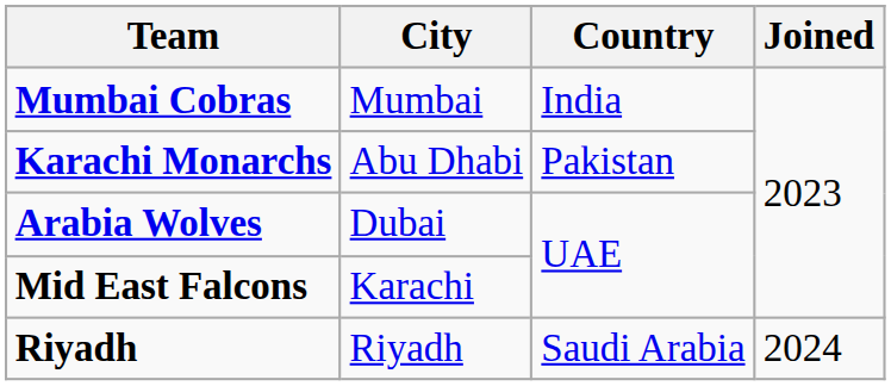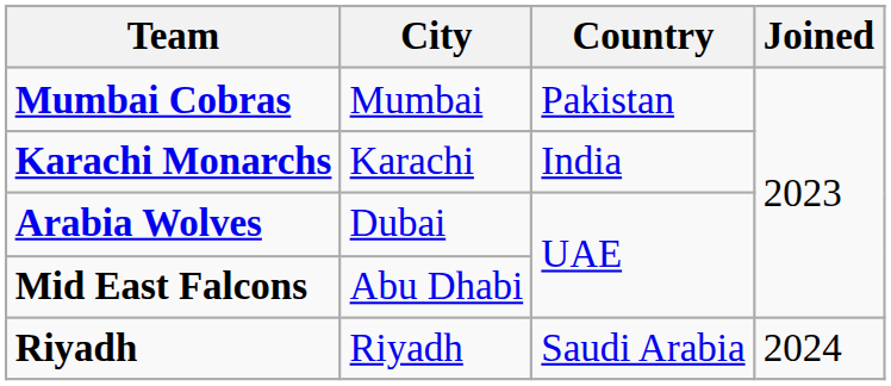Mumbai Cobras | Country: India -> Pakistan
Karachi Monarchs | City: Abu Dhabi -> Karachi
Karachi Monarchs | Country: Pakistan -> India
Mid East Falcons | City: Karachi -> Abu Dhabi
